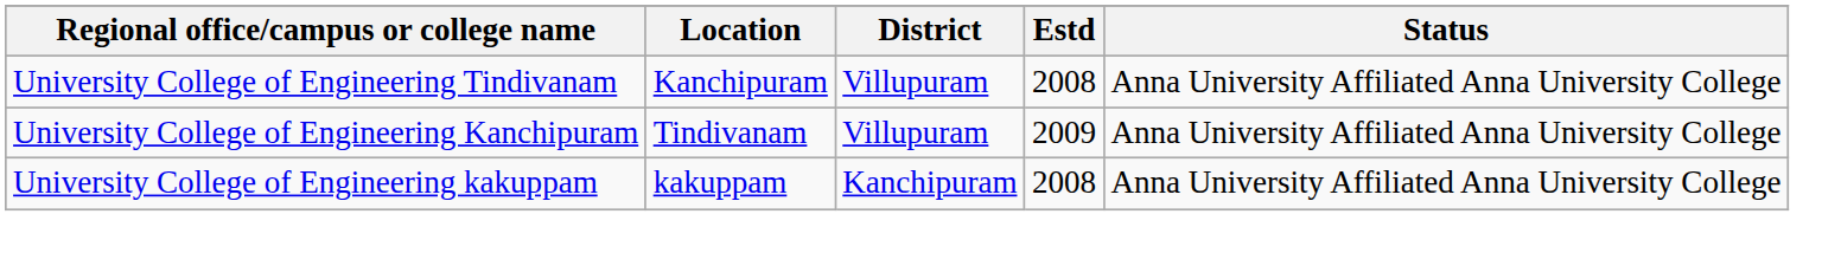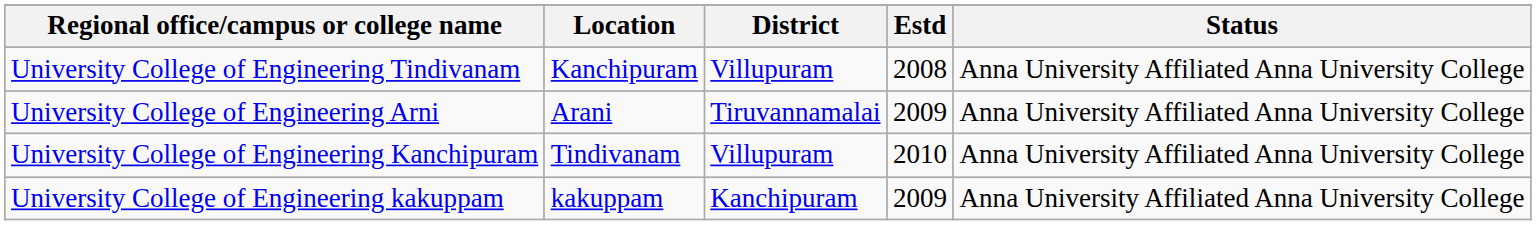+ row: University College of Engineering Arni | Arani | Tiruvannamalai | 2009 | Anna University Affiliated Anna University College
University College of Engineering Kanchipuram | Estd: 2009 -> 2010
University College of Engineering kakuppam | Estd: 2008 -> 2009
